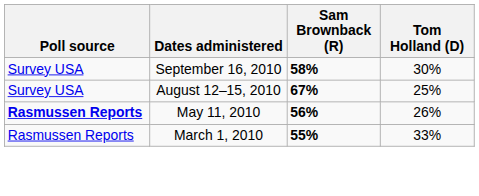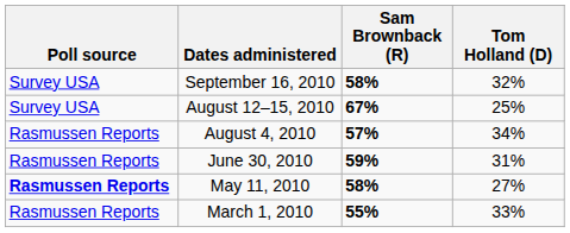September 16, 2010 | Tom Holland (D): 30% -> 32%
+ row: Rasmussen Reports | August 4, 2010 | 57% | 34%
+ row: Rasmussen Reports | June 30, 2010 | 59% | 31%
May 11, 2010 | Sam Brownback (R): 56% -> 58%
May 11, 2010 | Tom Holland (D): 26% -> 27%
